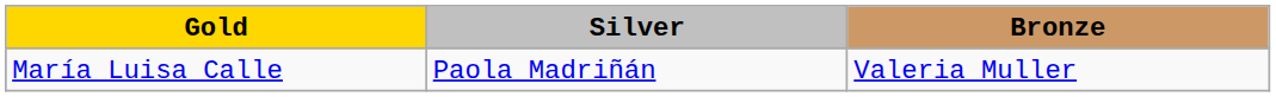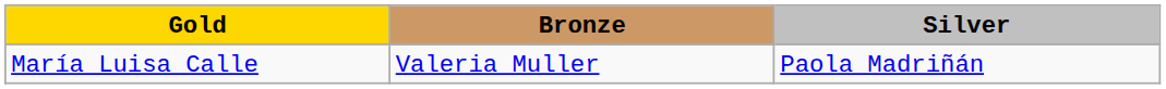columns swapped: Silver <-> Bronze
